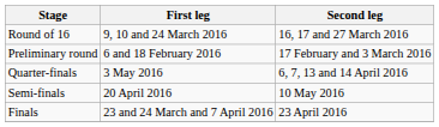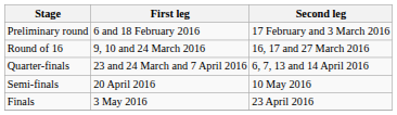rows swapped: Preliminary round <-> Round of 16
Quarter-finals | First leg: 3 May 2016 -> 23 and 24 March and 7 April 2016
Finals | First leg: 23 and 24 March and 7 April 2016 -> 3 May 2016
